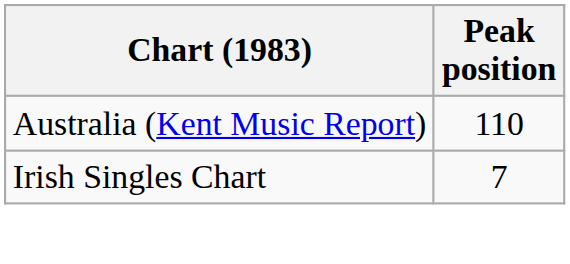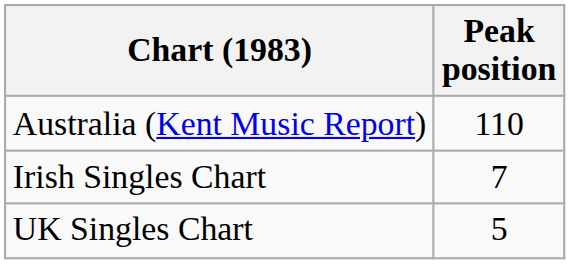+ row: UK Singles Chart | 5
